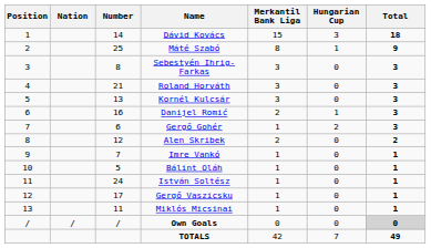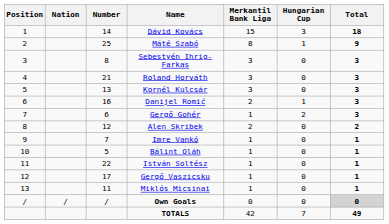István Soltész | Number: 24 -> 22
